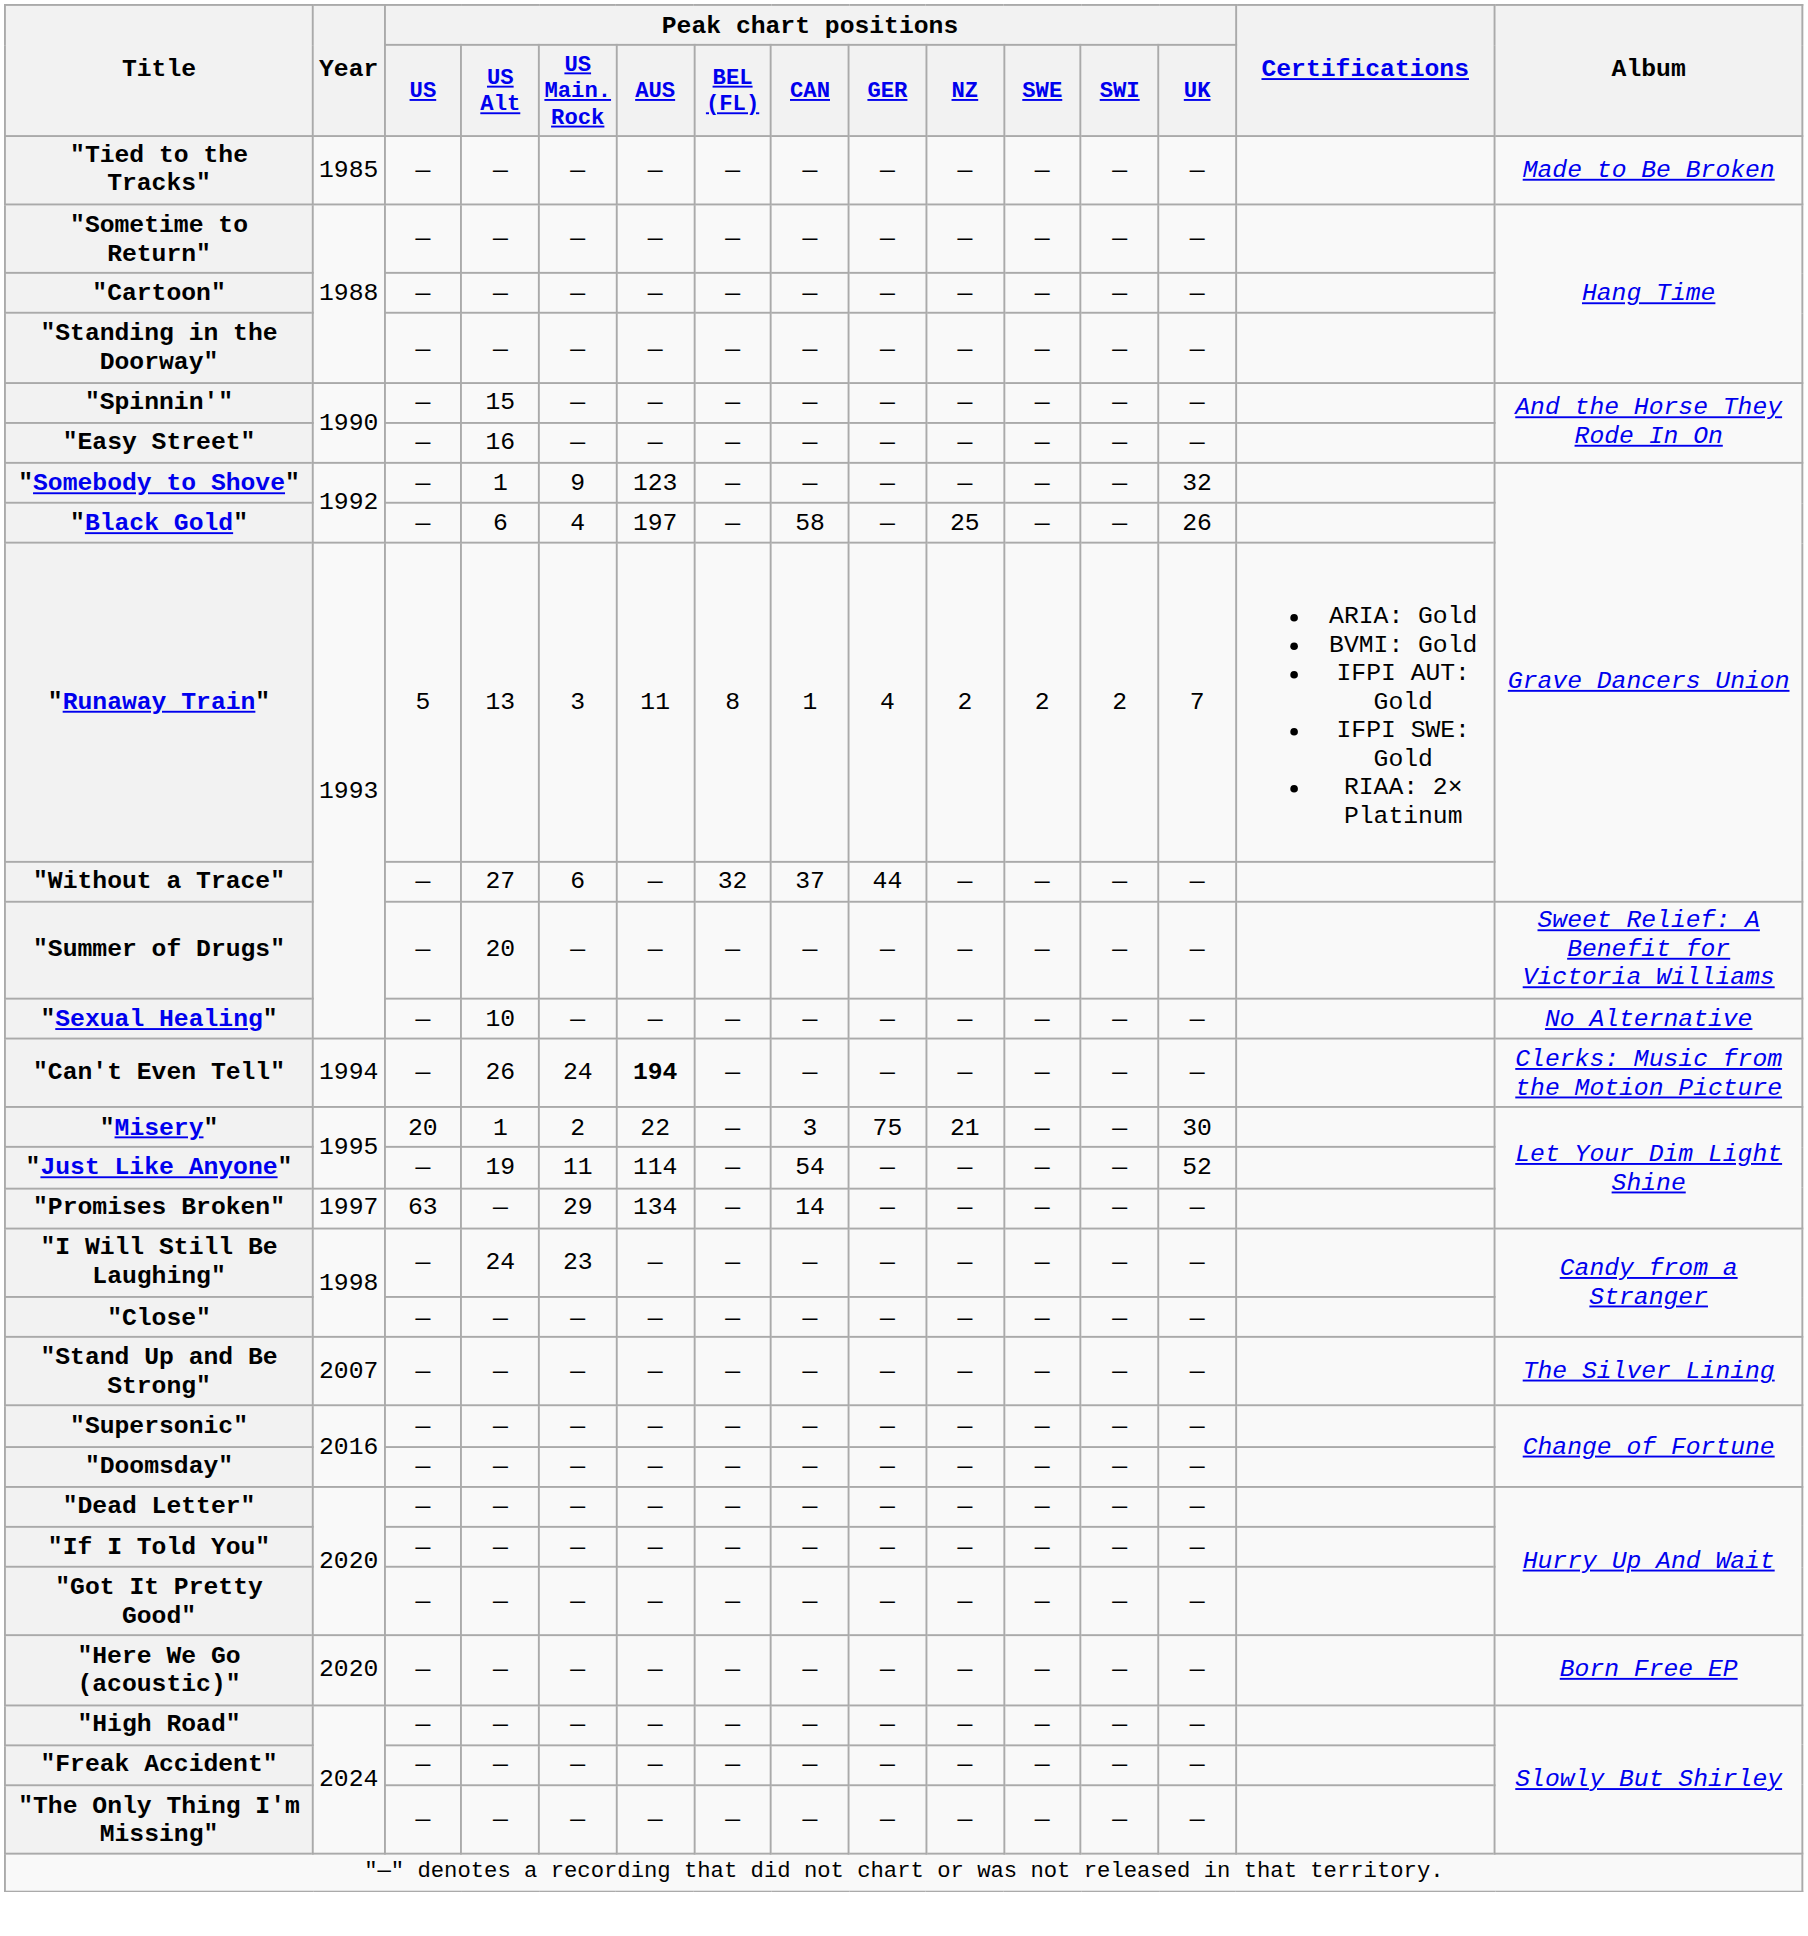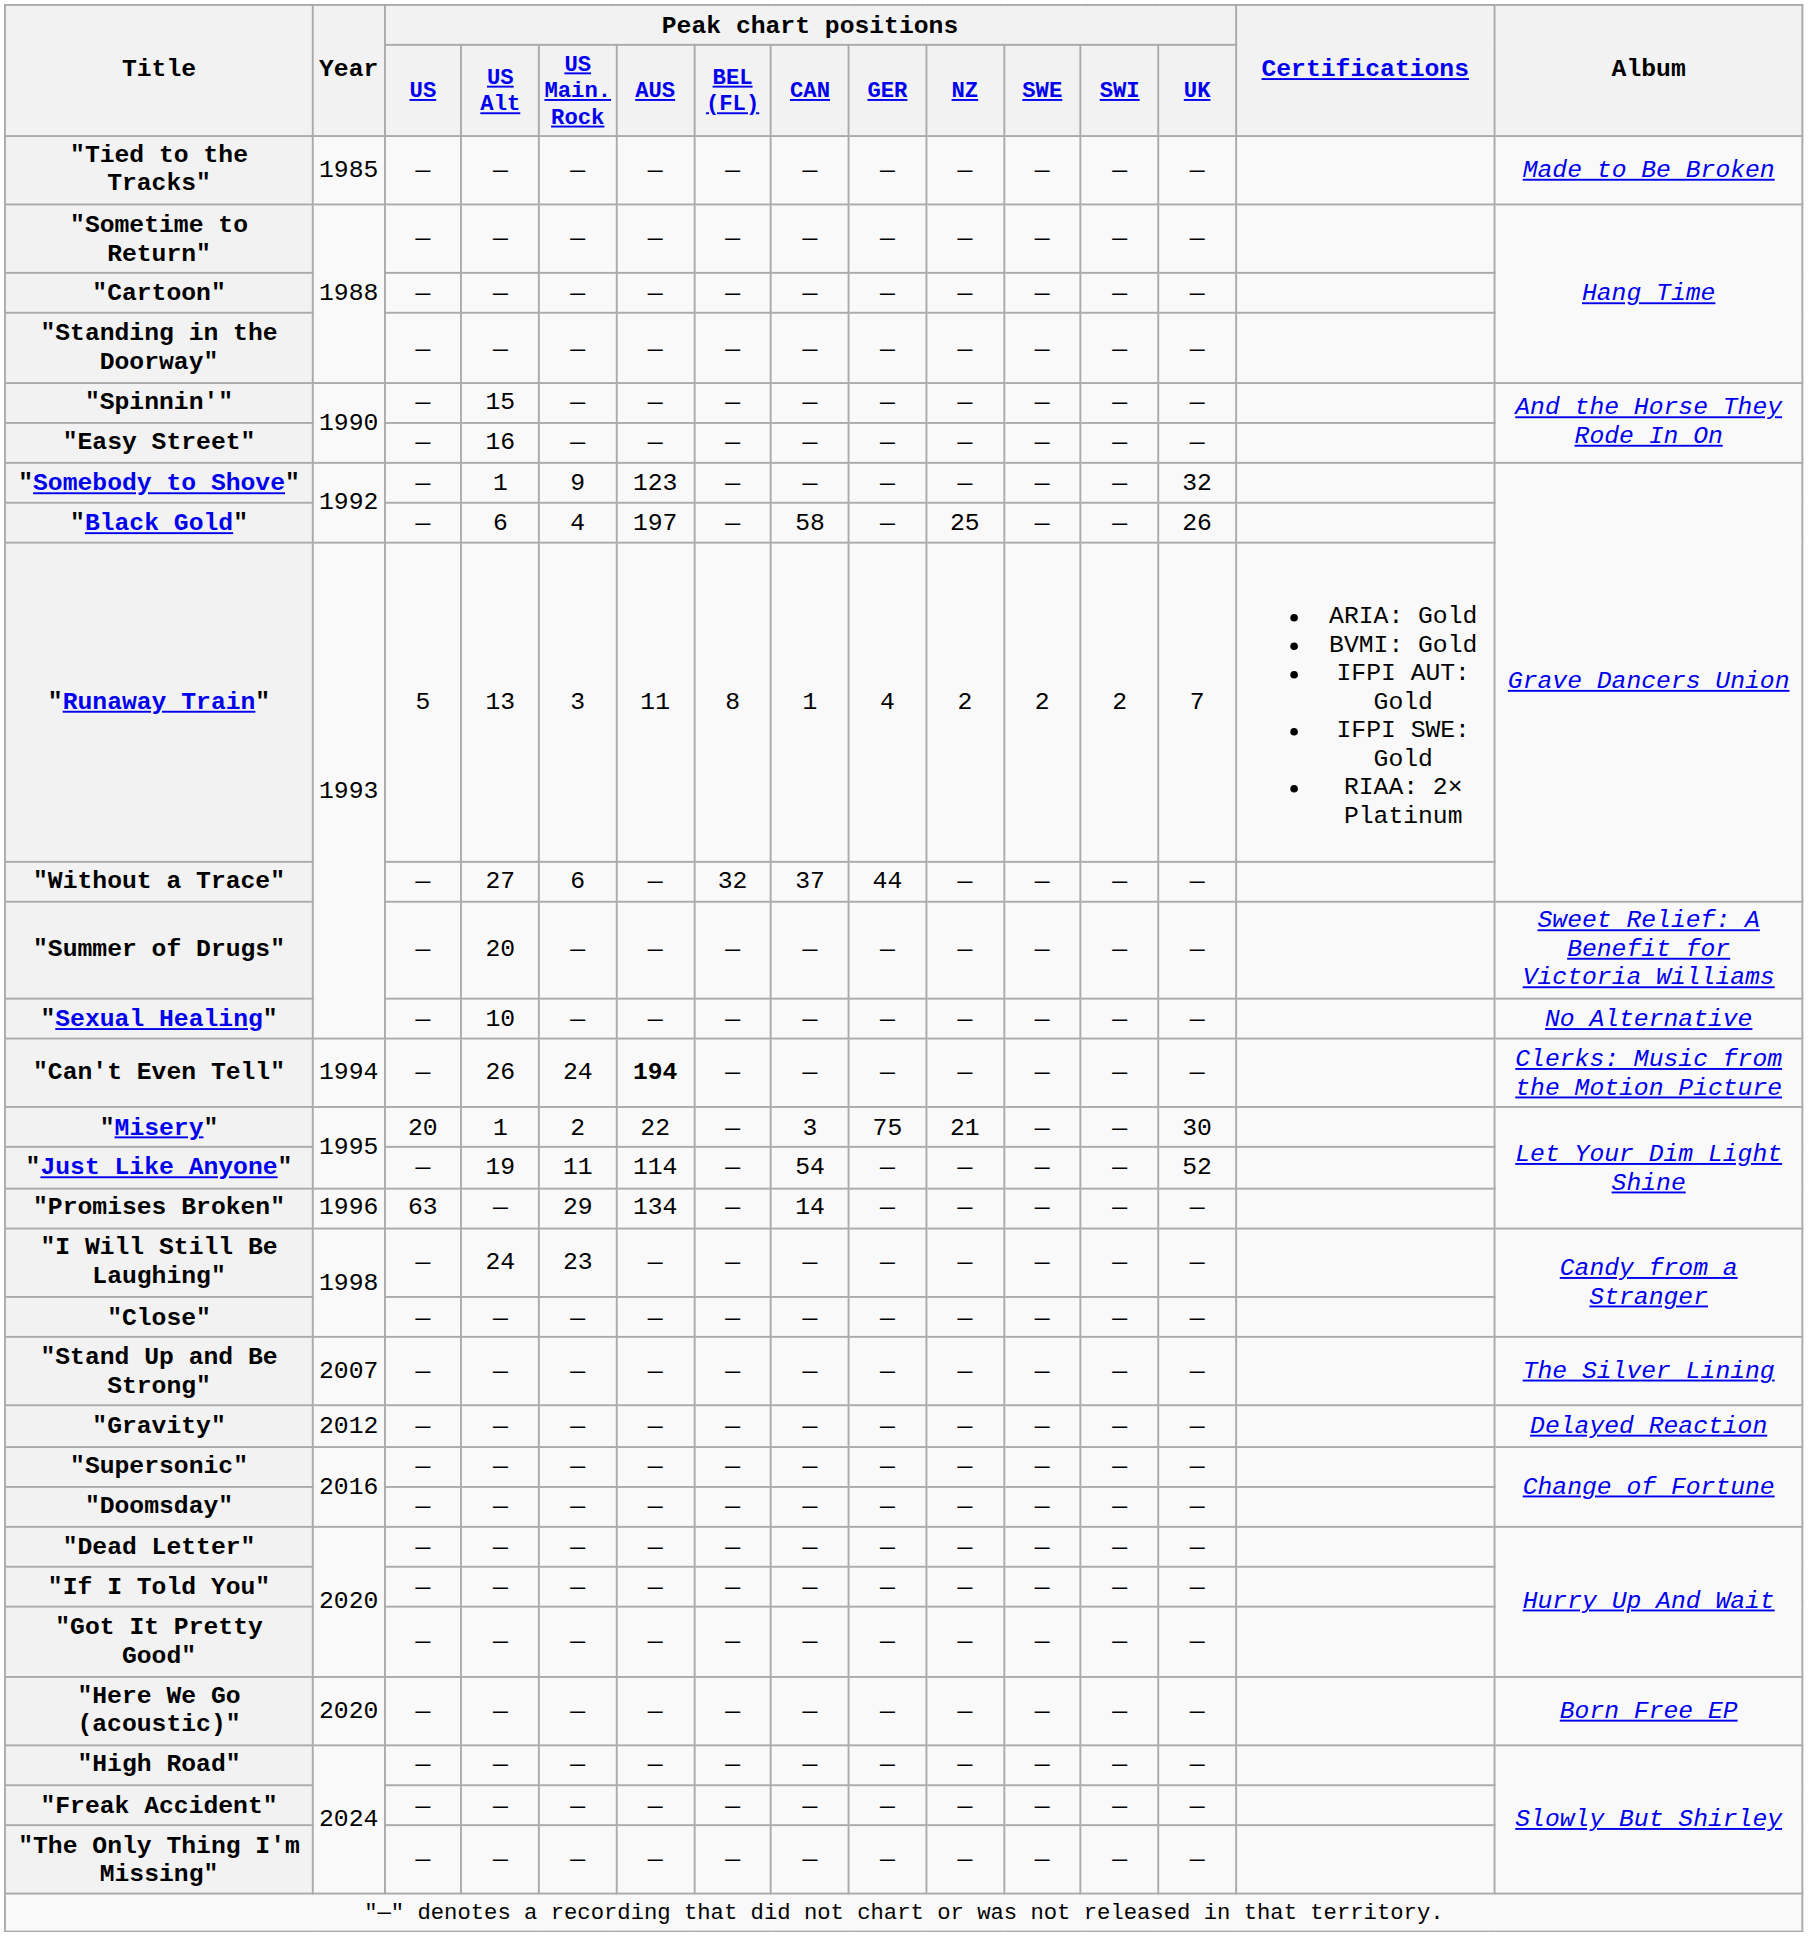"Promises Broken" | Year: 1997 -> 1996
+ row: "Gravity" | 2012 | — | — | — | — | — | — | — | — | — | — | — | Delayed Reaction
